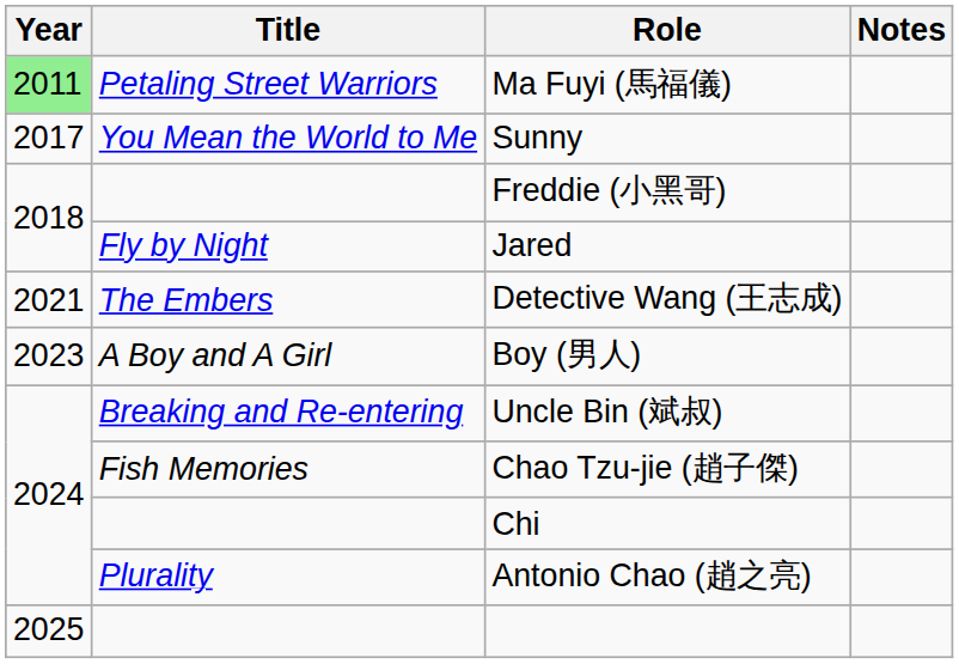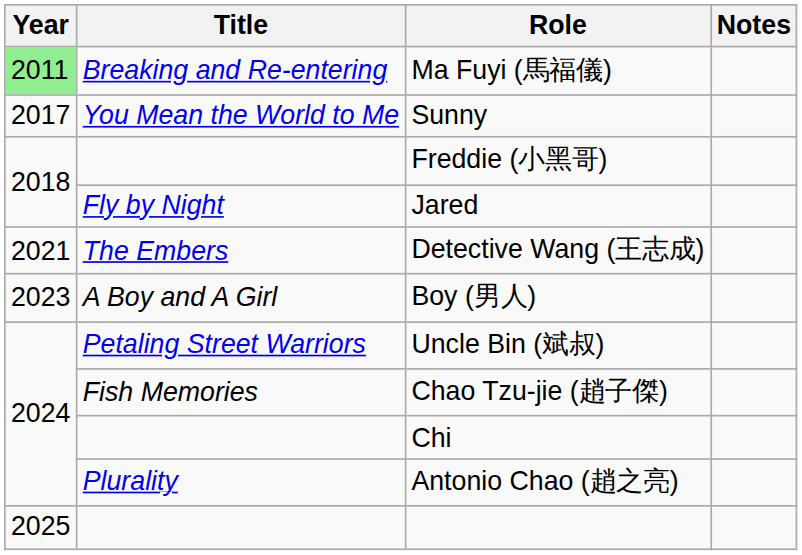Ma Fuyi (馬福儀) | Title: Petaling Street Warriors -> Breaking and Re-entering
Uncle Bin (斌叔) | Title: Breaking and Re-entering -> Petaling Street Warriors
